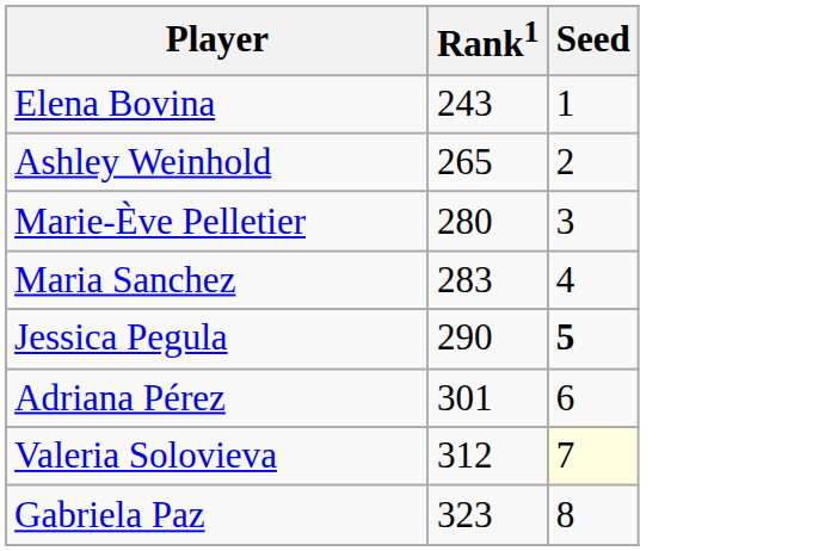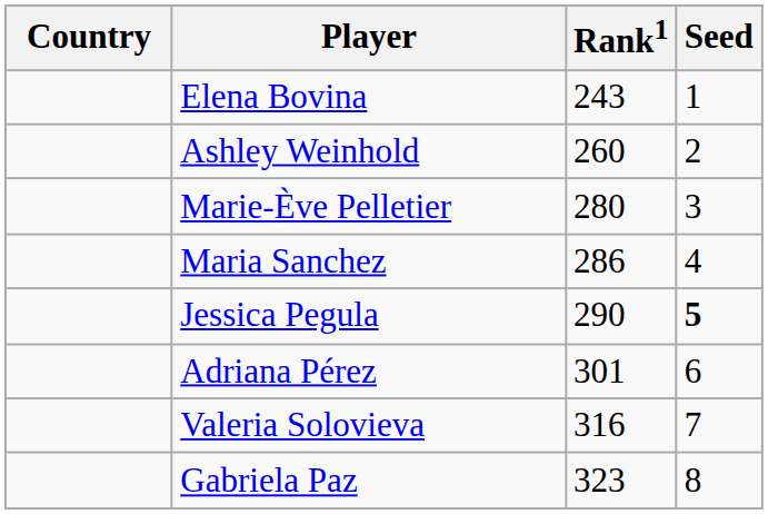+ column: Country
Ashley Weinhold | Rank1: 265 -> 260
Maria Sanchez | Rank1: 283 -> 286
Valeria Solovieva | Rank1: 312 -> 316
Valeria Solovieva | Seed: lightyellow background -> no background
